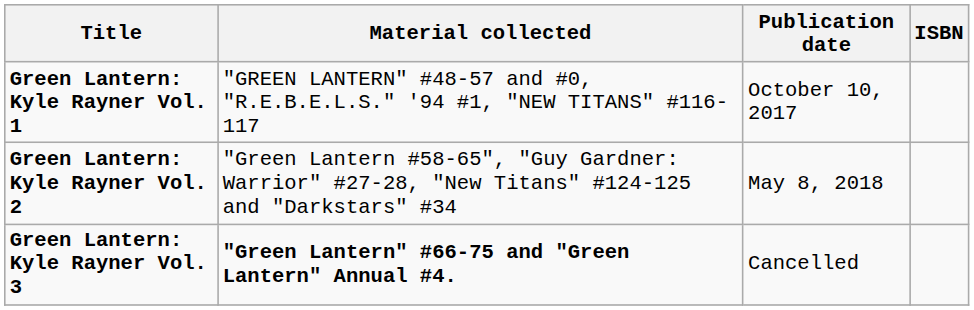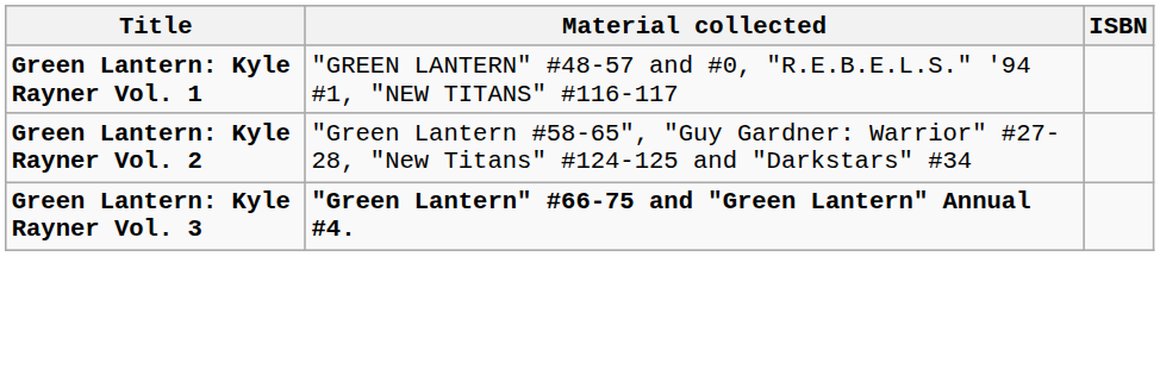- column: Publication date | October 10, 2017 | May 8, 2018 | Cancelled
